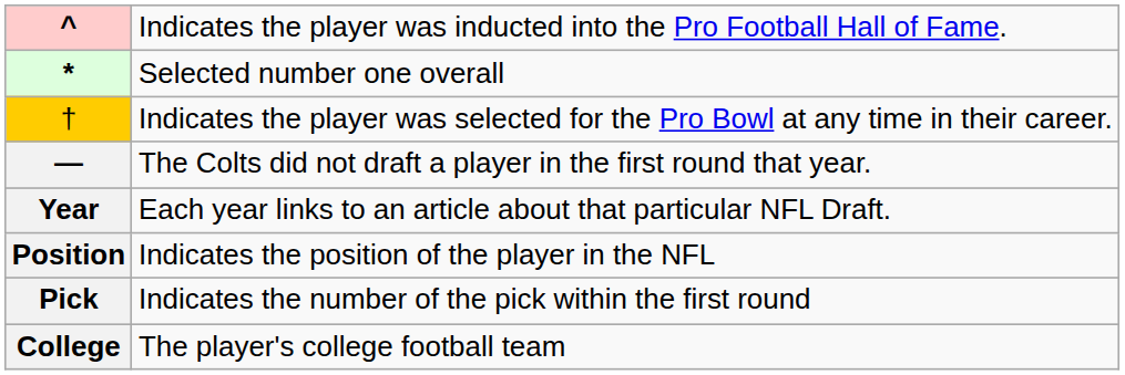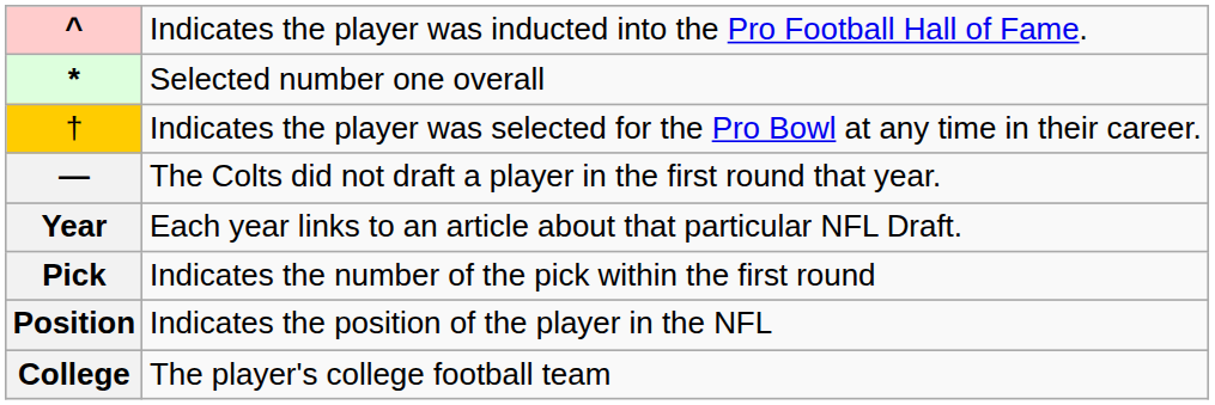rows swapped: Pick <-> Position
